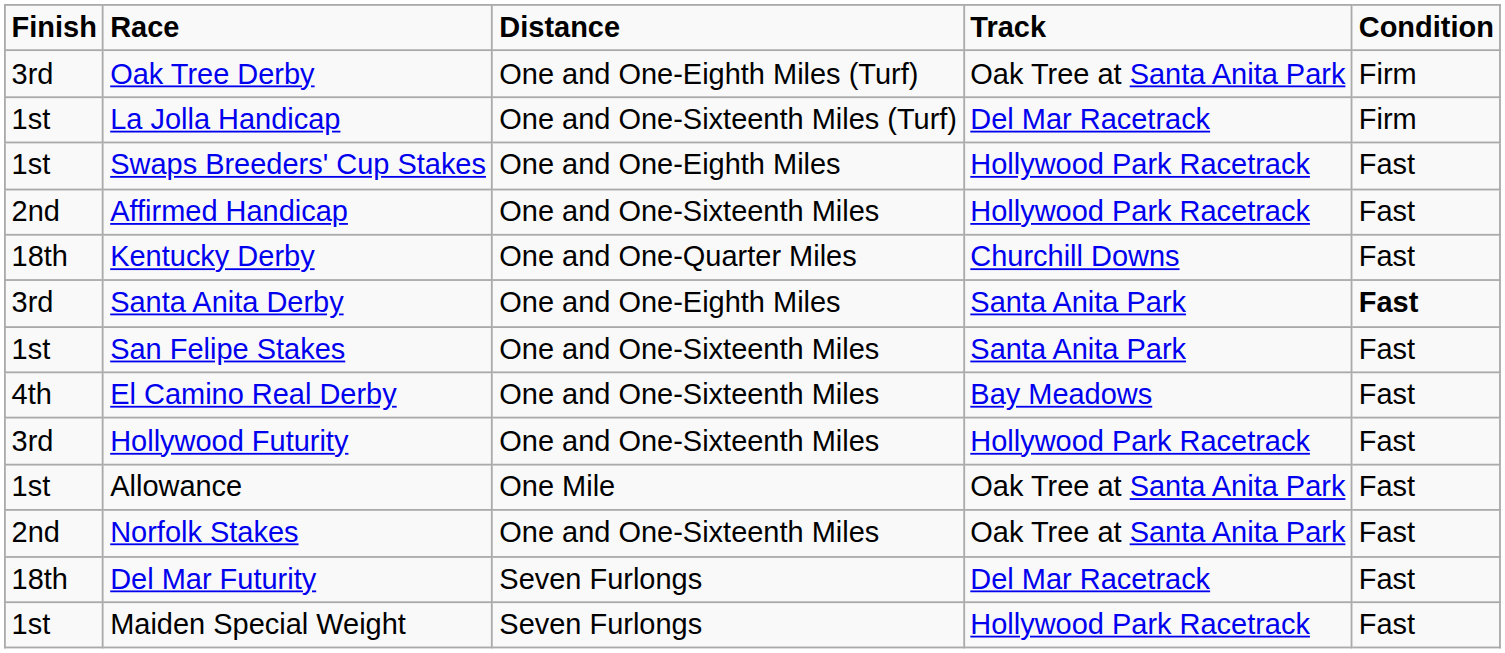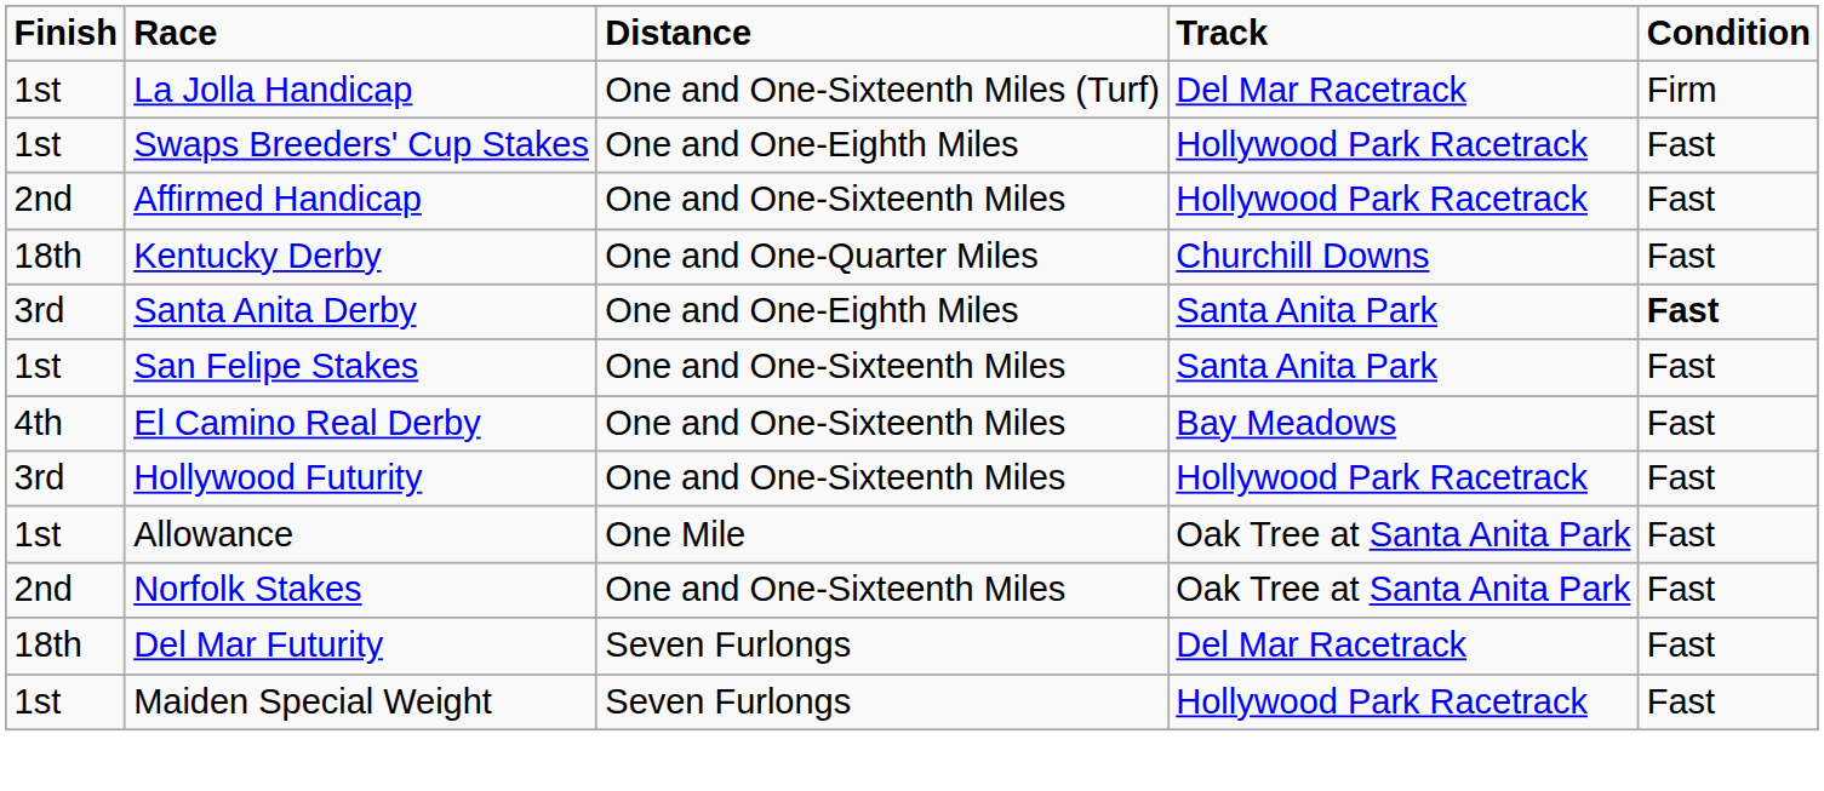- row: 3rd | Oak Tree Derby | One and One-Eighth Miles (Turf) | Oak Tree at Santa Anita Park | Firm
